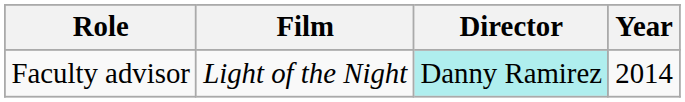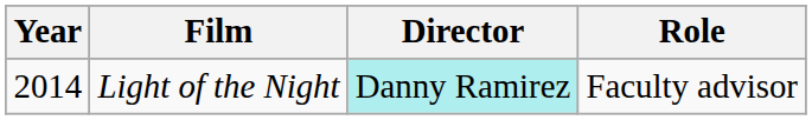columns swapped: Year <-> Role
